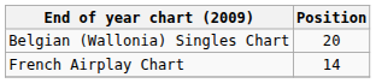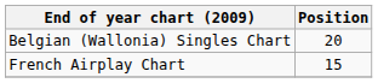French Airplay Chart | Position: 14 -> 15
